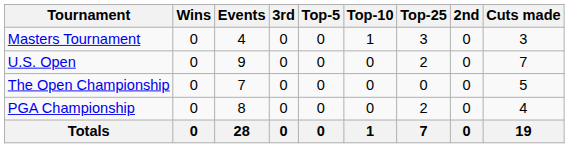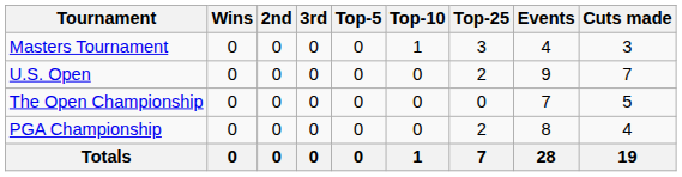columns swapped: 2nd <-> Events
